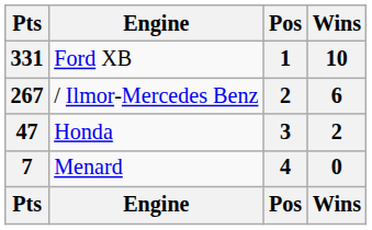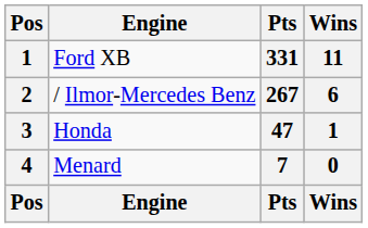columns swapped: Pos <-> Pts
Ford XB | Wins: 10 -> 11
Honda | Wins: 2 -> 1
